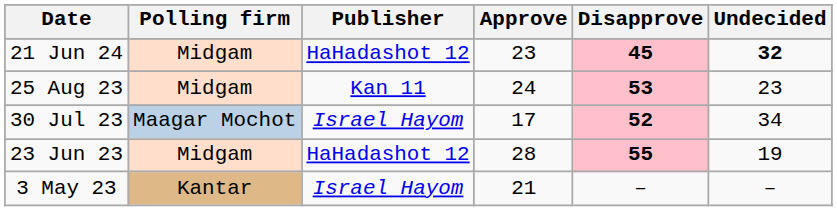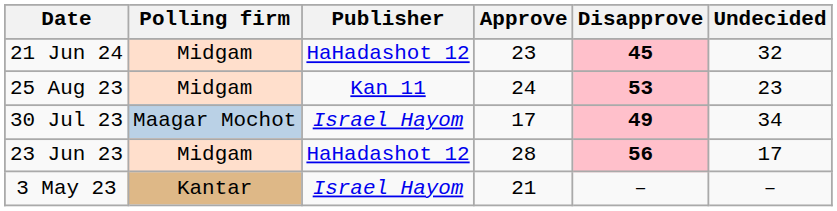21 Jun 24 | Undecided: bold -> normal
30 Jul 23 | Disapprove: 52 -> 49
23 Jun 23 | Disapprove: 55 -> 56
23 Jun 23 | Undecided: 19 -> 17
